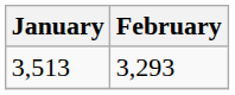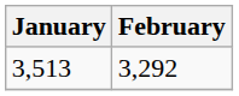3,513 | February: 3,293 -> 3,292
